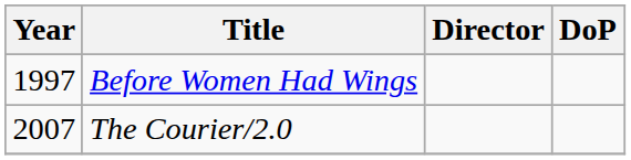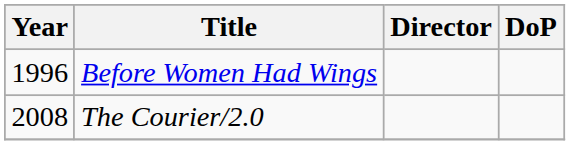Before Women Had Wings | Year: 1997 -> 1996
The Courier/2.0 | Year: 2007 -> 2008
